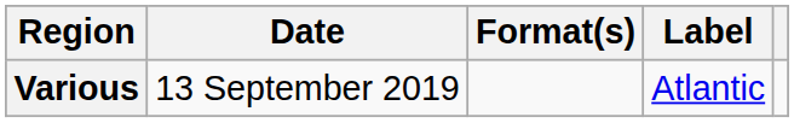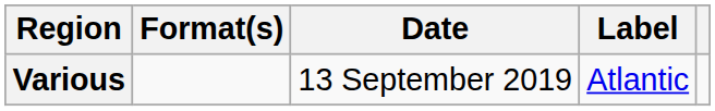columns swapped: Date <-> Format(s)
